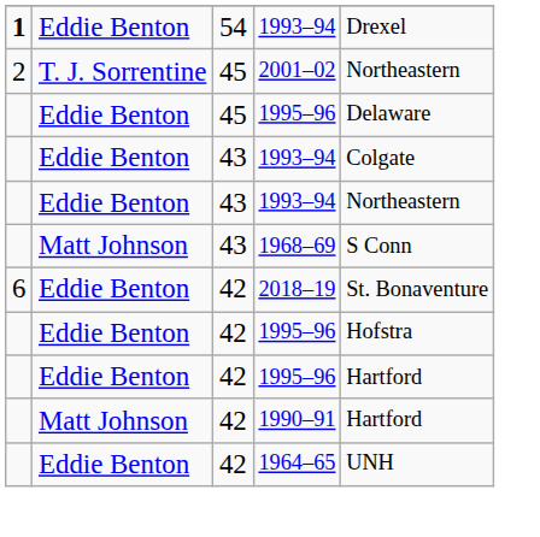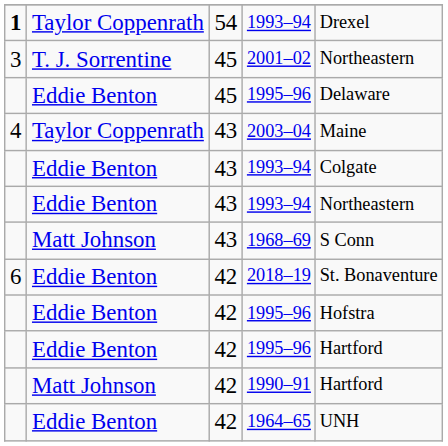54 / 1993–94 | column 2: Eddie Benton -> Taylor Coppenrath
2001–02 | column 1: 2 -> 3
+ row: 4 | Taylor Coppenrath | 43 | 2003–04 | Maine
